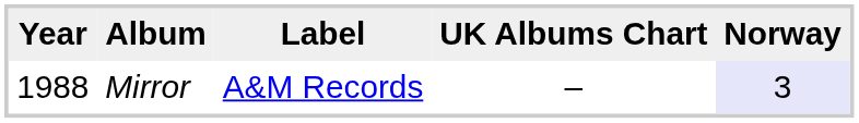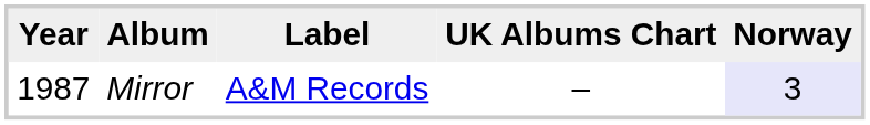Mirror | Year: 1988 -> 1987
